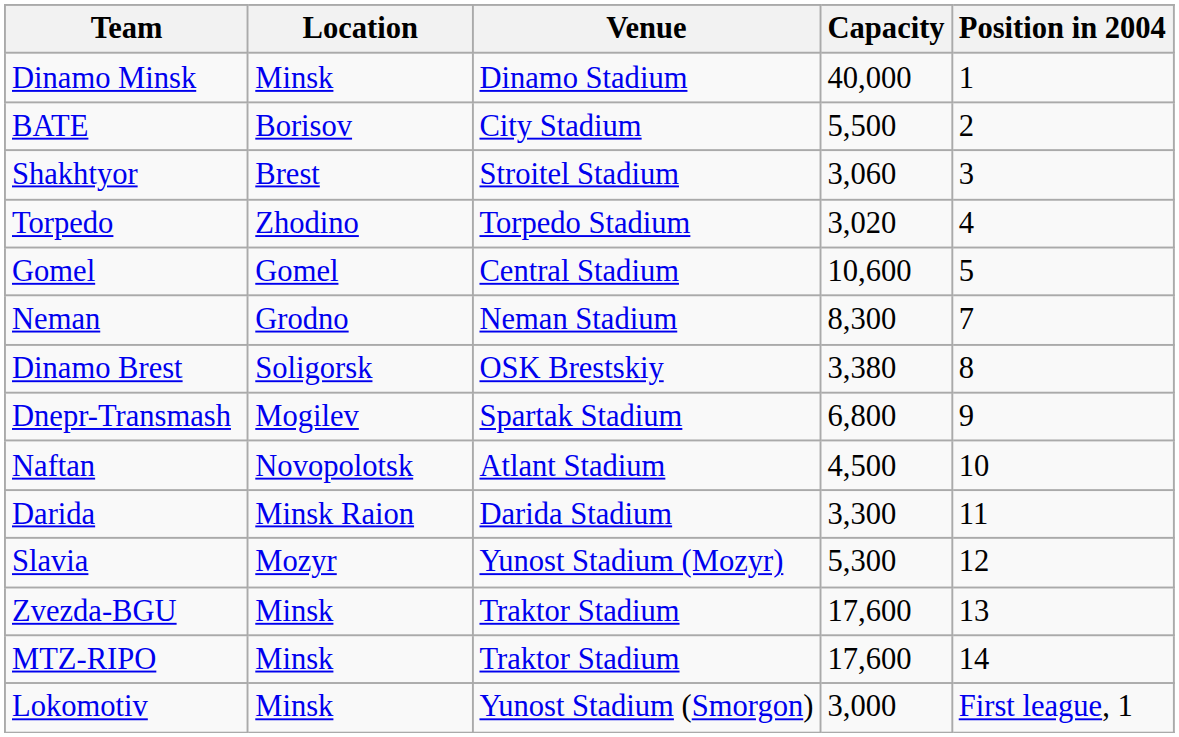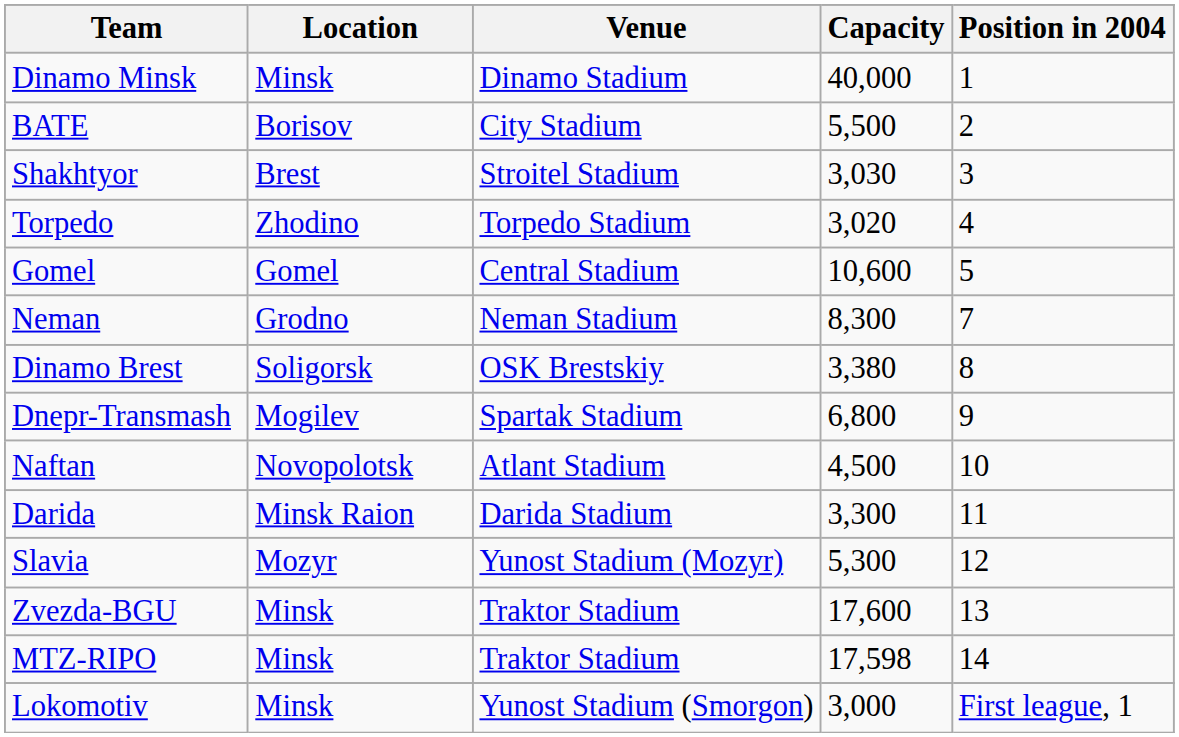Shakhtyor | Capacity: 3,060 -> 3,030
MTZ-RIPO | Capacity: 17,600 -> 17,598
